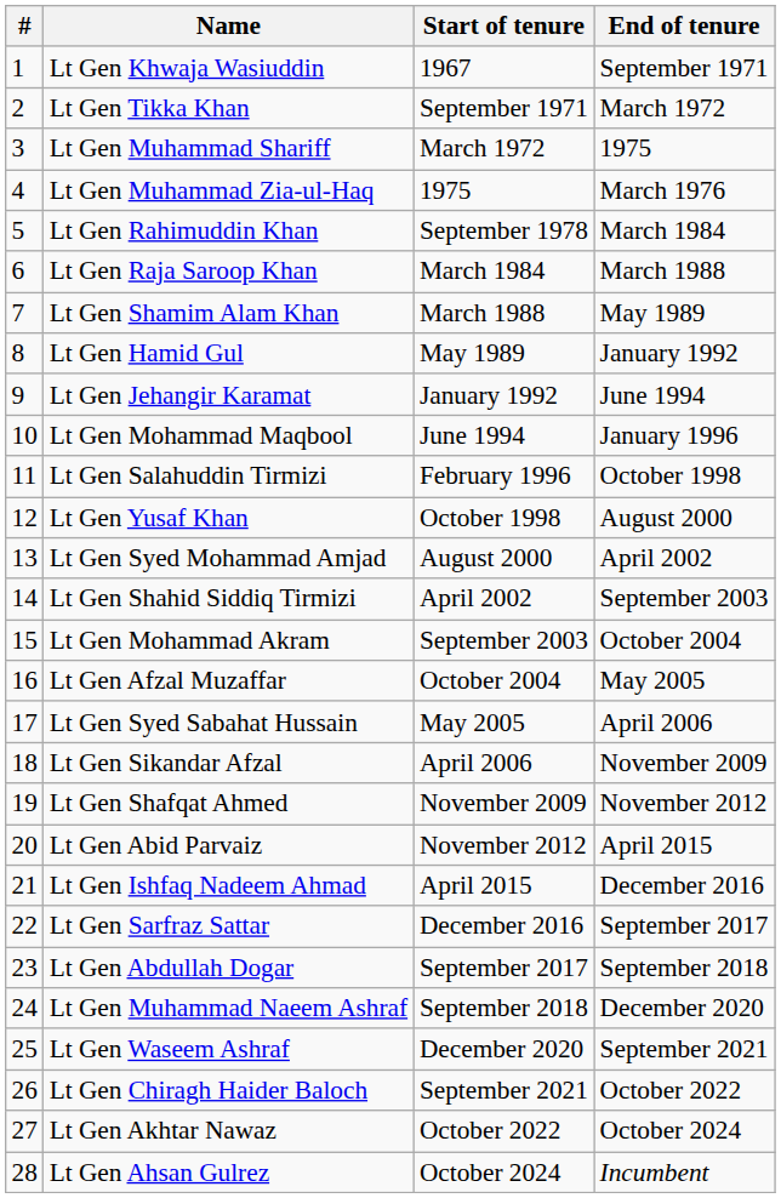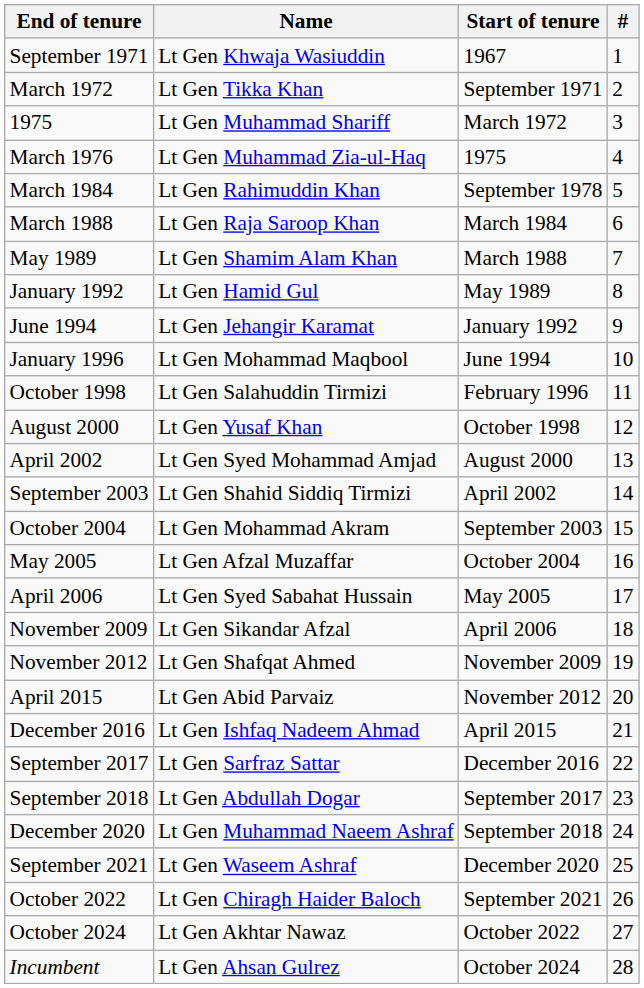columns swapped: # <-> End of tenure
